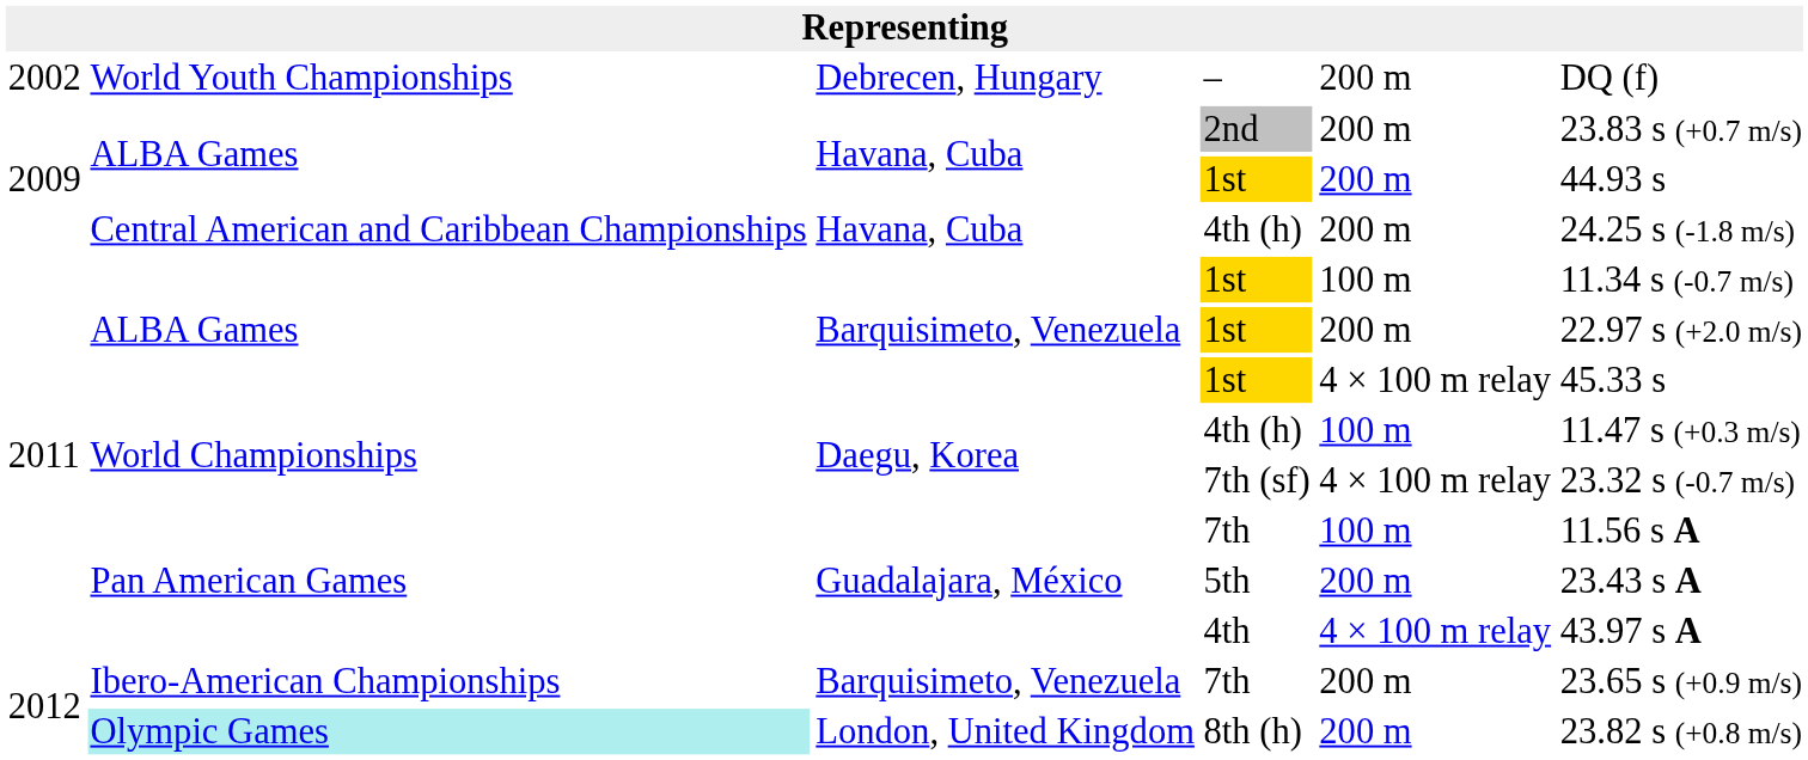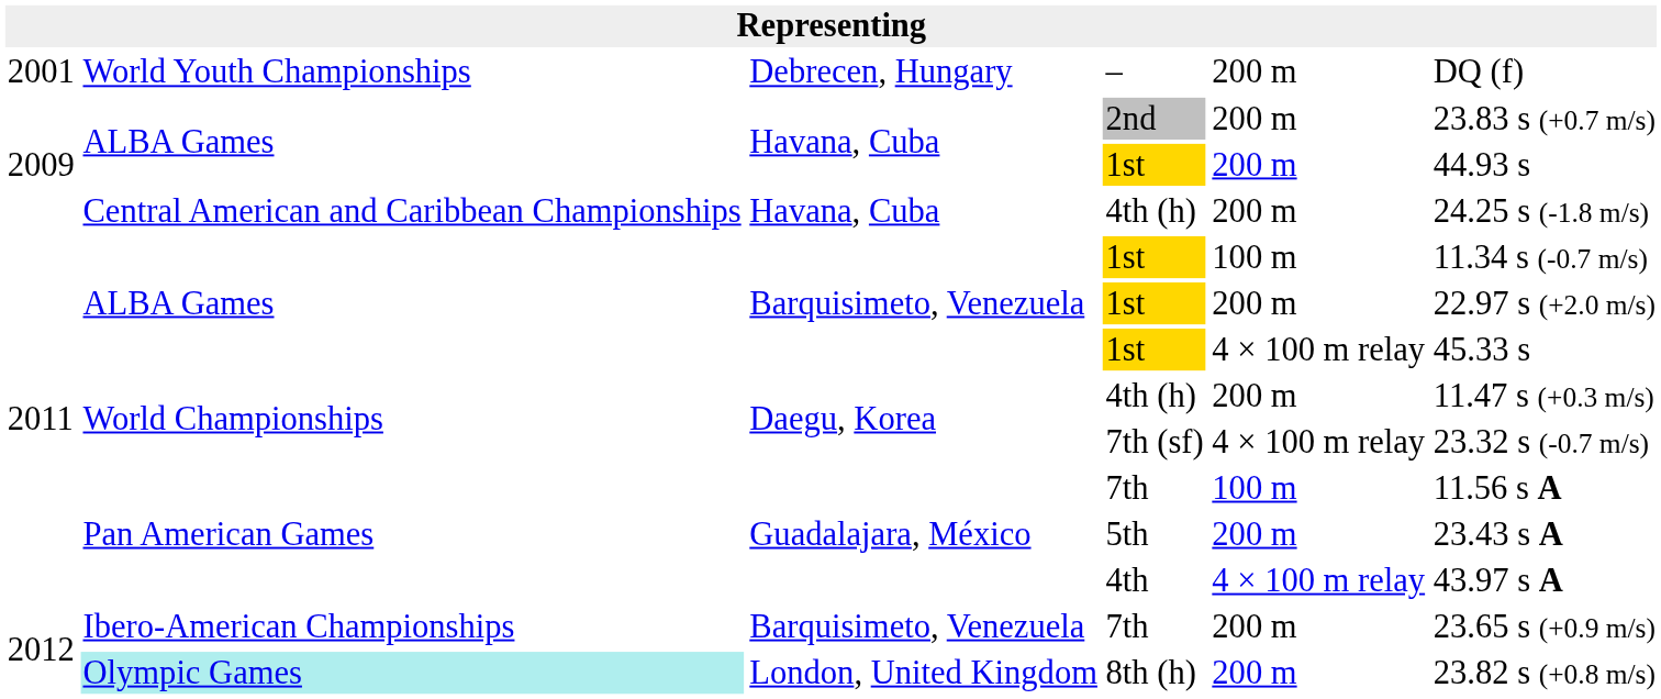– | column 1: 2002 -> 2001
Daegu, Korea / 4th (h) | column 5: 100 m -> 200 m
